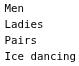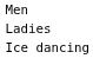- row: Pairs
